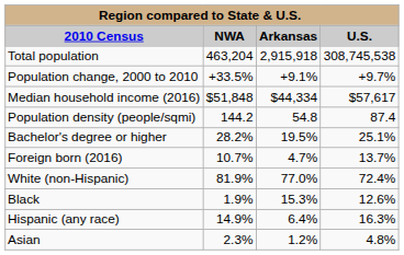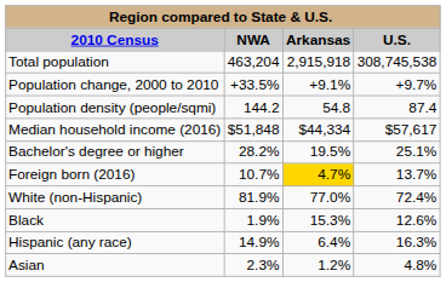rows swapped: Population density (people/sqmi) <-> Median household income (2016)
Foreign born (2016) | Arkansas: no background -> gold background
